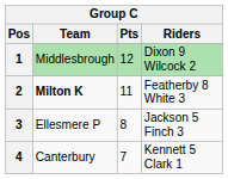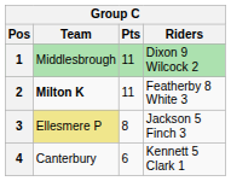1 | Pts: 12 -> 11
3 | Team: no background -> khaki background
4 | Pts: 7 -> 6
